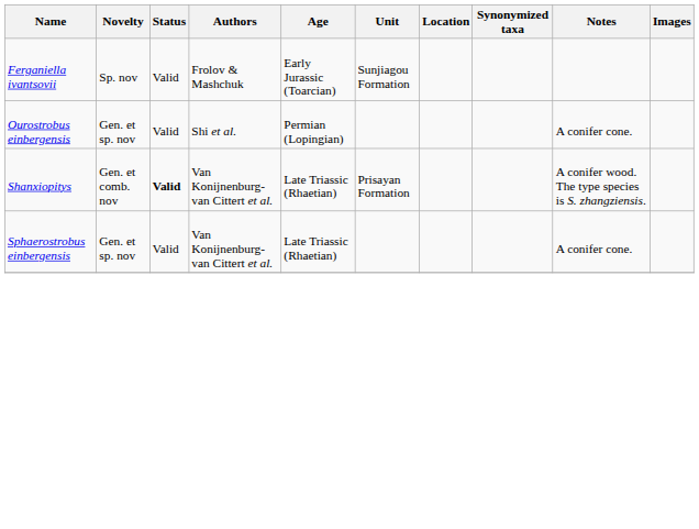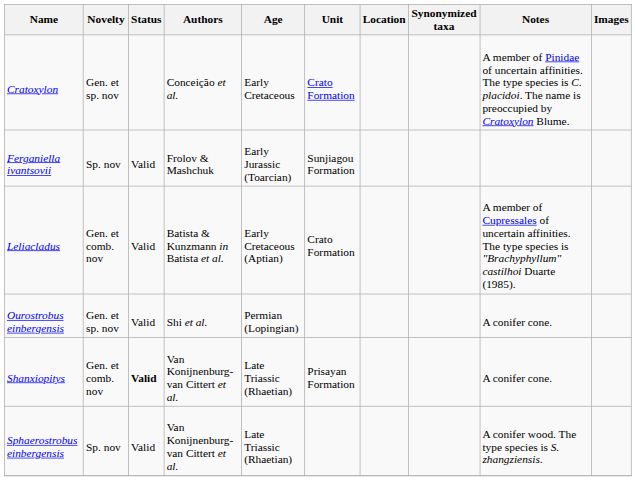+ row: Cratoxylon | Gen. et sp. nov | Conceição et al. | Early Cretaceous | Crato Formation | A member of Pinidae of uncertain affinities. The type species is C. placidoi. The name is preoccupied by Cratoxylon Blume.
+ row: Leliacladus | Gen. et comb. nov | Valid | Batista & Kunzmann in Batista et al. | Early Cretaceous (Aptian) | Crato Formation | A member of Cupressales of uncertain affinities. The type species is "Brachyphyllum" castilhoi Duarte (1985).
Shanxiopitys | Notes: A conifer wood. The type species is S. zhangziensis. -> A conifer cone.
Sphaerostrobus einbergensis | Novelty: Gen. et sp. nov -> Sp. nov
Sphaerostrobus einbergensis | Notes: A conifer cone. -> A conifer wood. The type species is S. zhangziensis.
